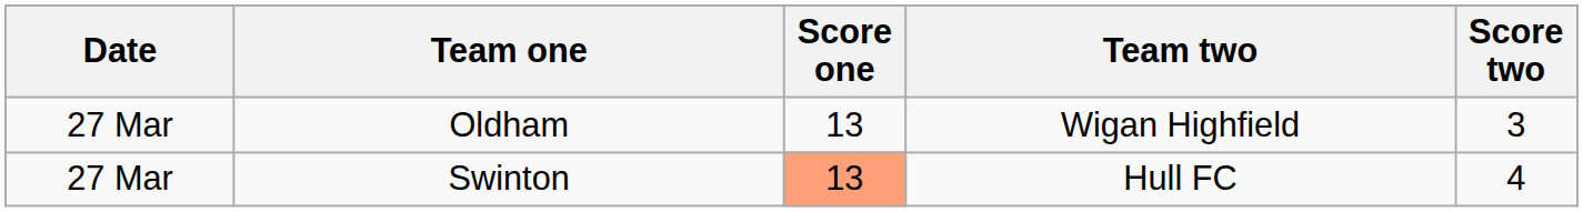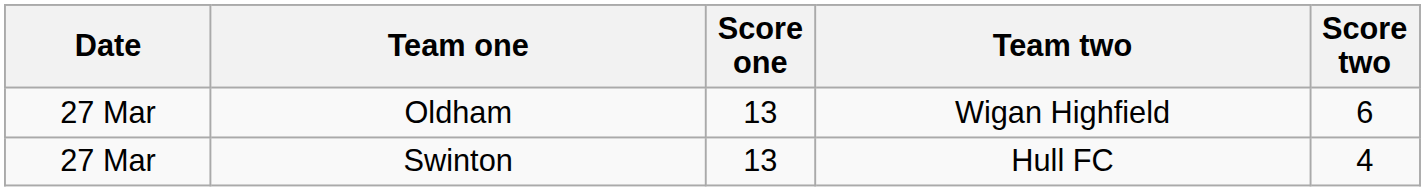Oldham | Score two: 3 -> 6
Swinton | Score one: lightsalmon background -> no background
